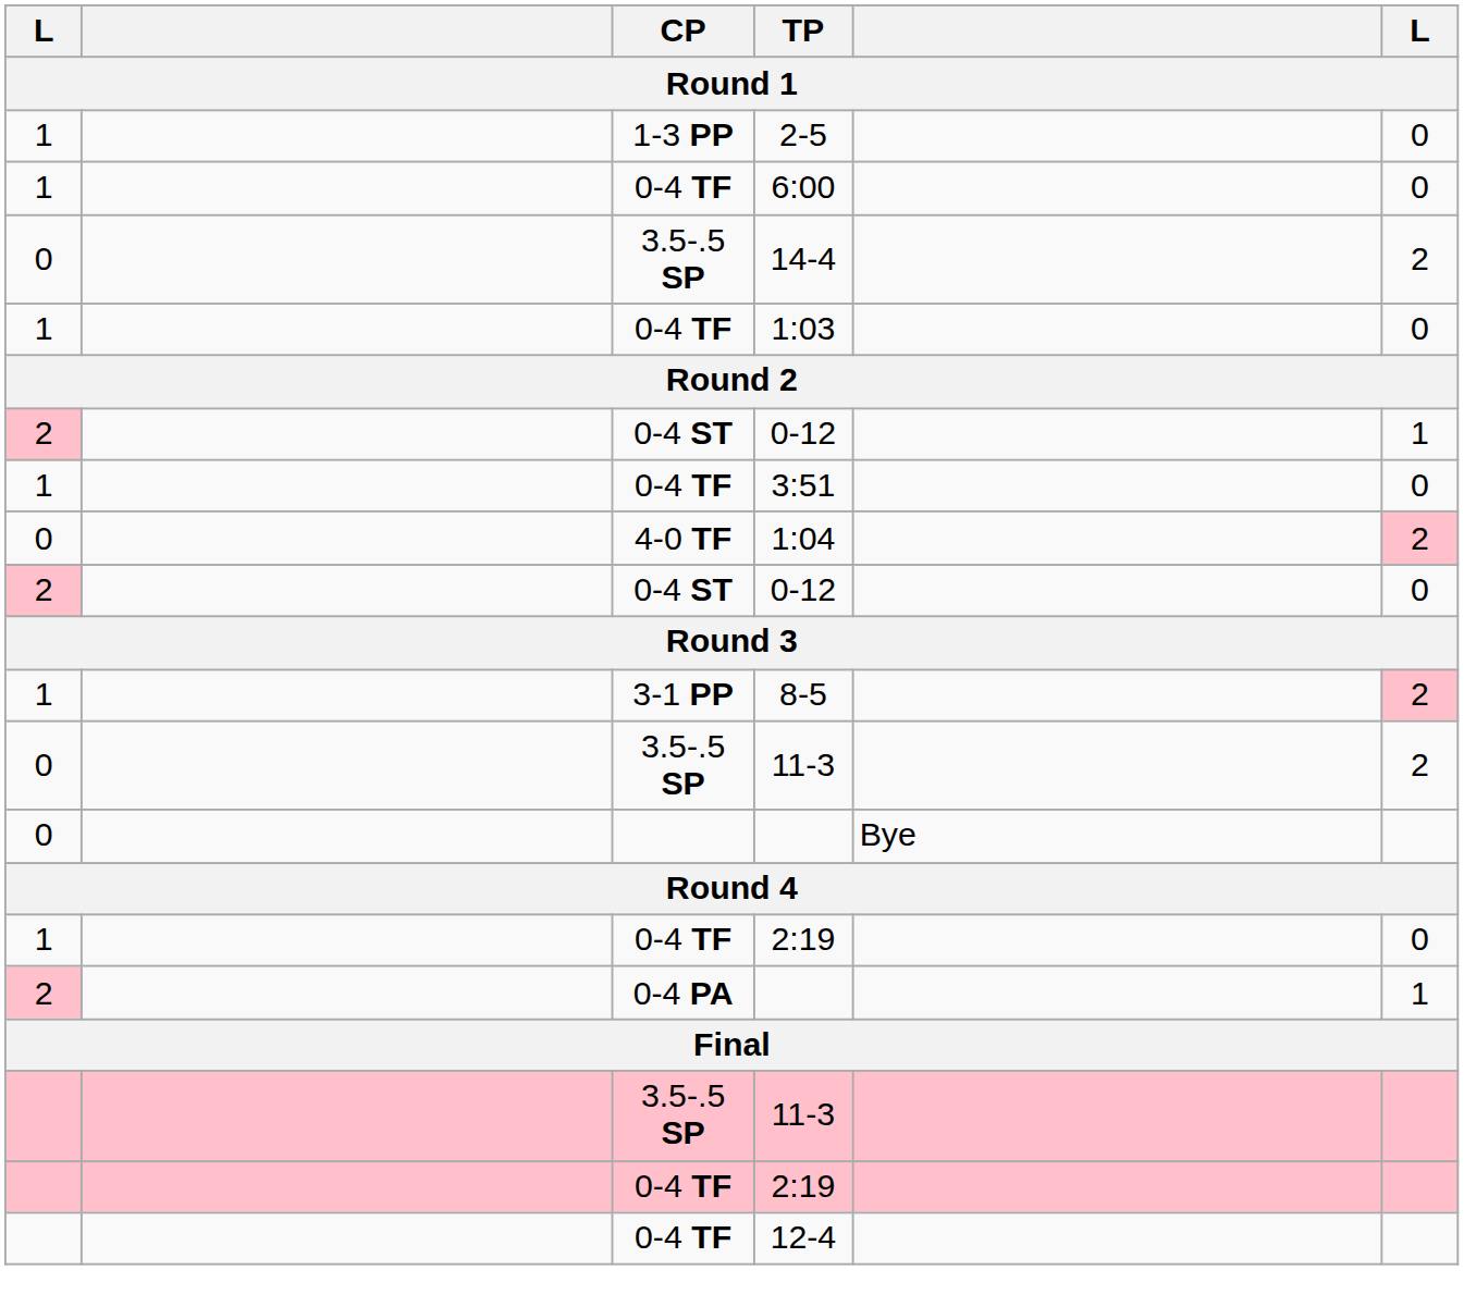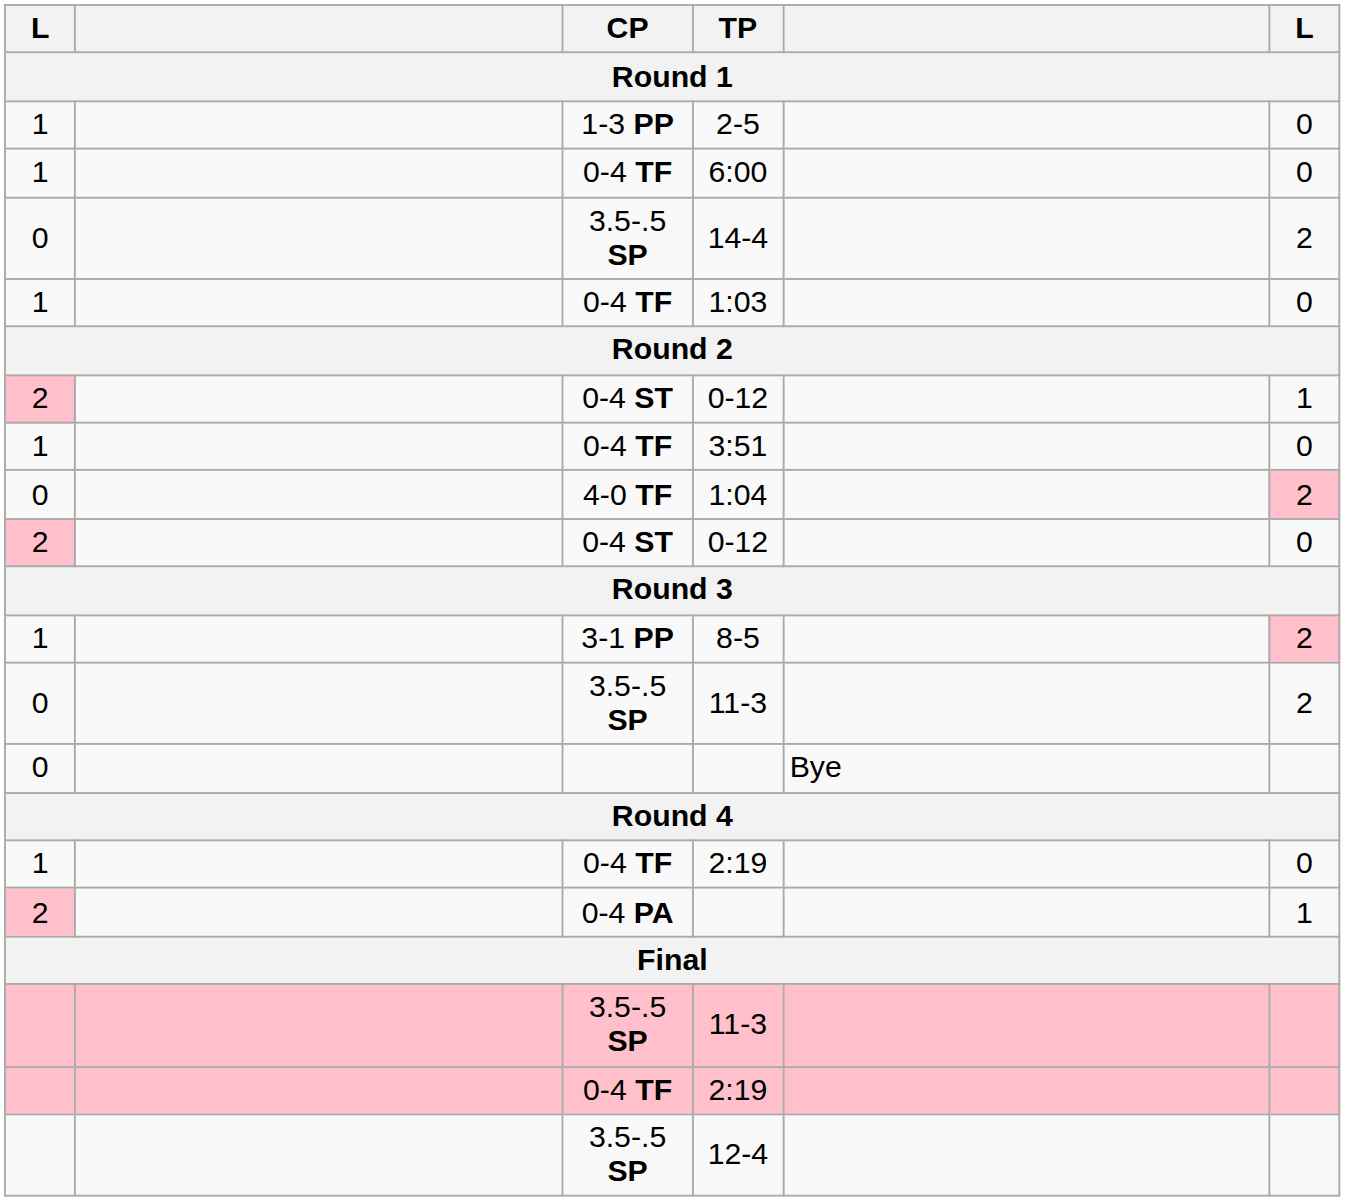12-4 | CP: 0-4 TF -> 3.5-.5 SP
